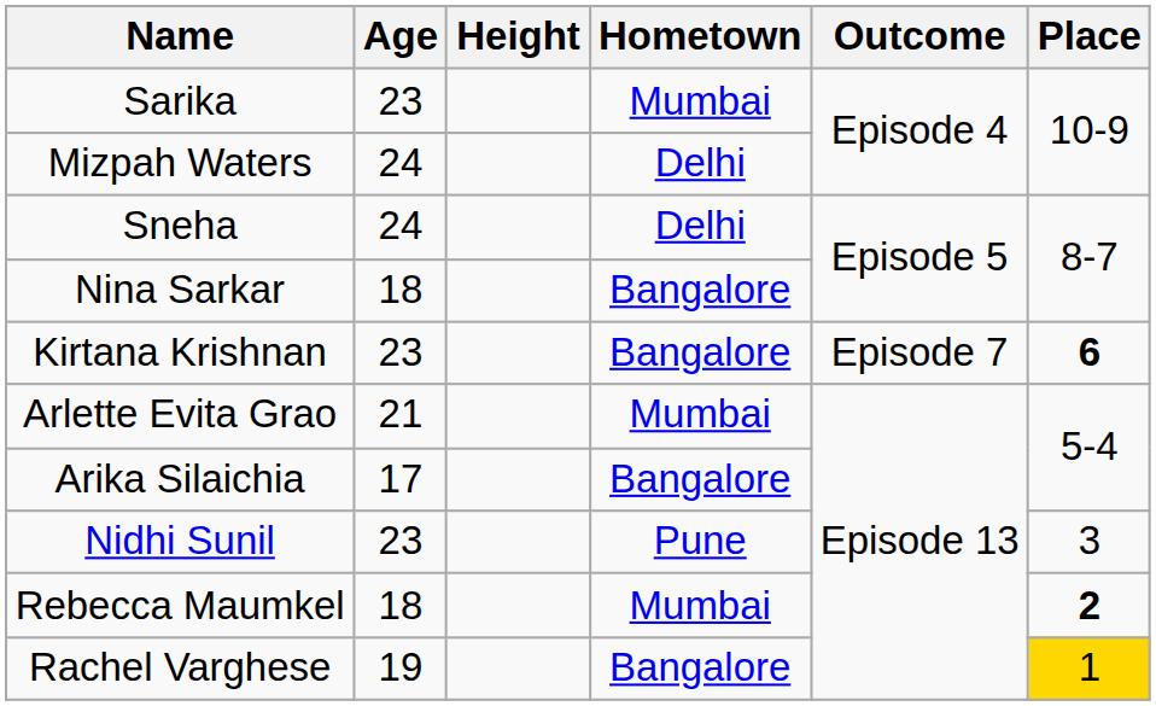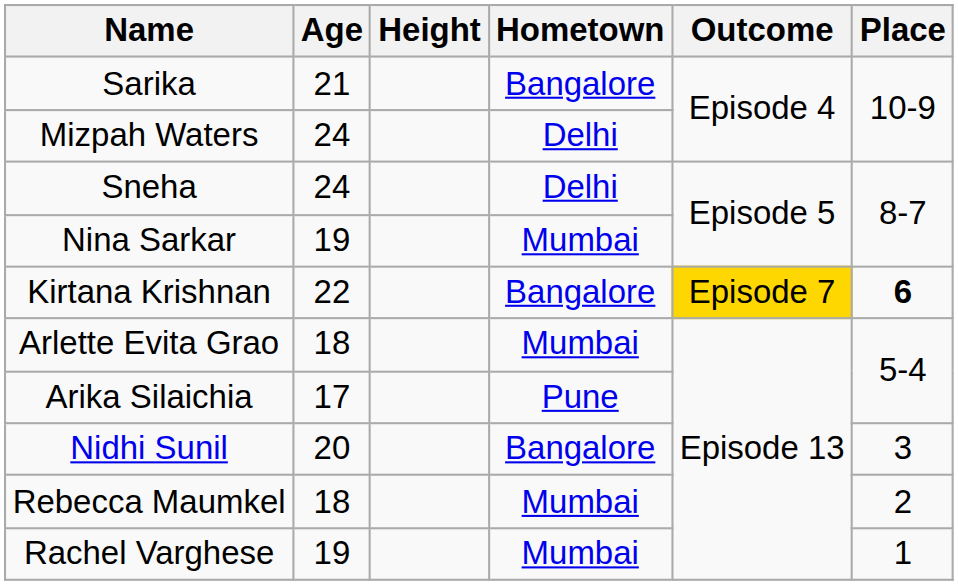Sarika | Age: 23 -> 21
Sarika | Hometown: Mumbai -> Bangalore
Nina Sarkar | Age: 18 -> 19
Nina Sarkar | Hometown: Bangalore -> Mumbai
Kirtana Krishnan | Age: 23 -> 22
Kirtana Krishnan | Outcome: no background -> gold background
Arlette Evita Grao | Age: 21 -> 18
Arika Silaichia | Hometown: Bangalore -> Pune
Nidhi Sunil | Age: 23 -> 20
Nidhi Sunil | Hometown: Pune -> Bangalore
Rebecca Maumkel | Place: bold -> normal
Rachel Varghese | Hometown: Bangalore -> Mumbai
Rachel Varghese | Place: gold background -> no background
